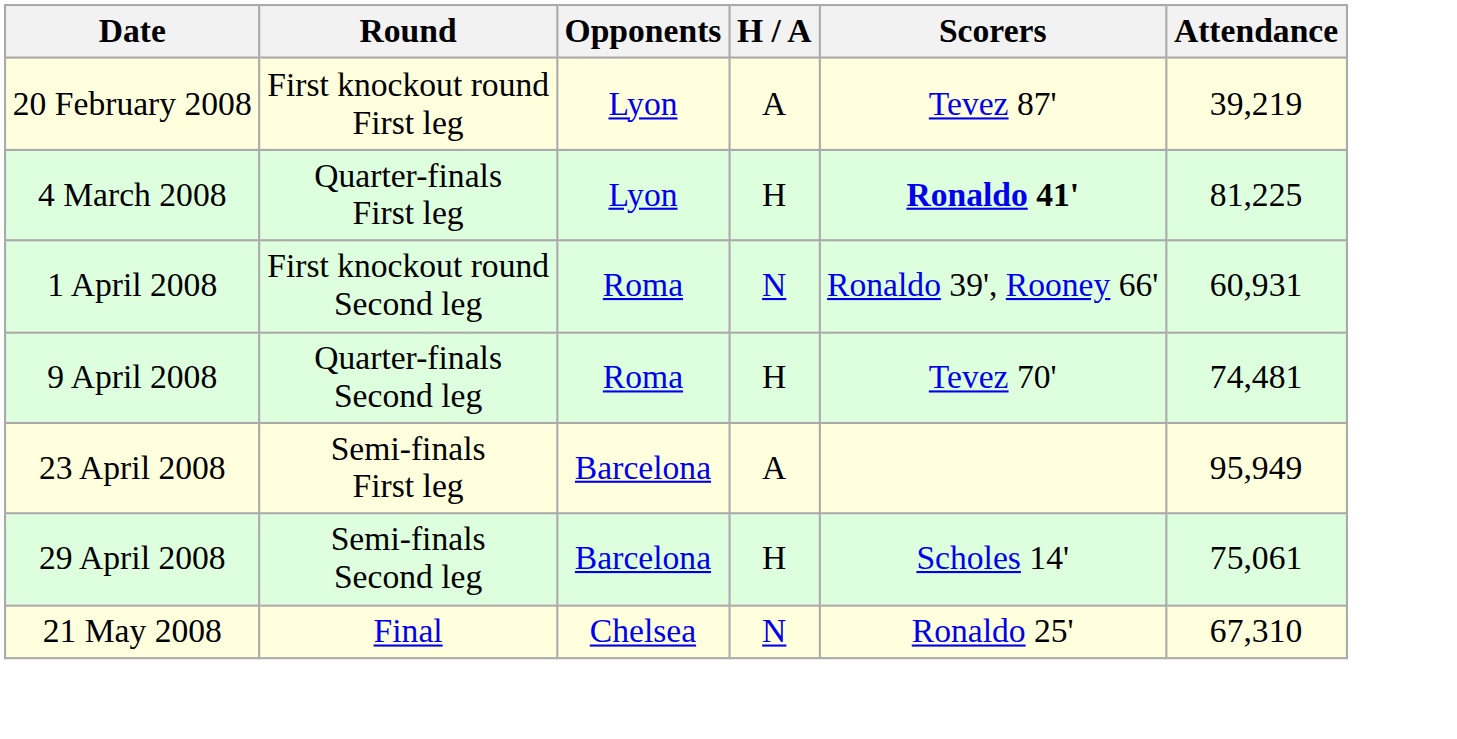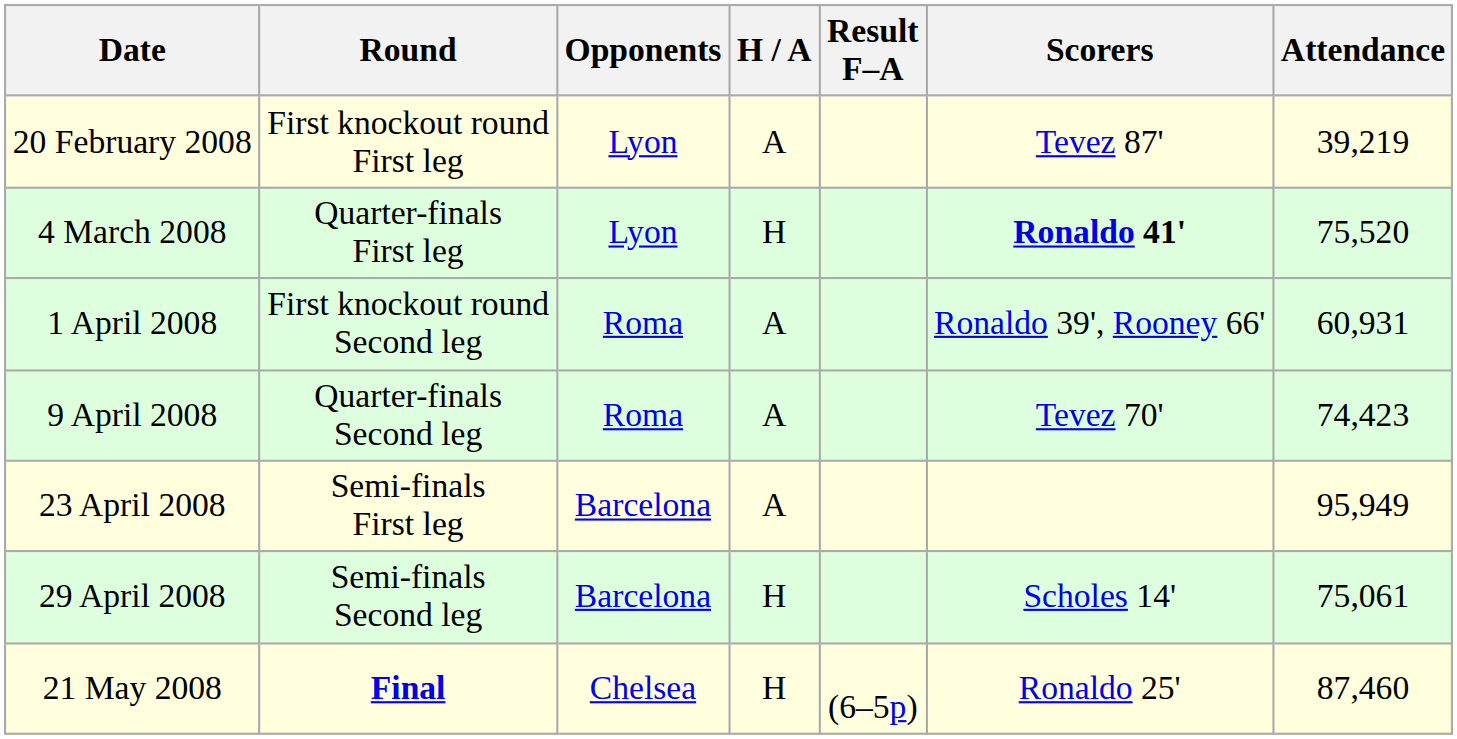+ column: Result F–A | (6–5p)
4 March 2008 | Attendance: 81,225 -> 75,520
1 April 2008 | H / A: N -> A
9 April 2008 | H / A: H -> A
9 April 2008 | Attendance: 74,481 -> 74,423
21 May 2008 | Round: normal -> bold
21 May 2008 | H / A: N -> H
21 May 2008 | Attendance: 67,310 -> 87,460
